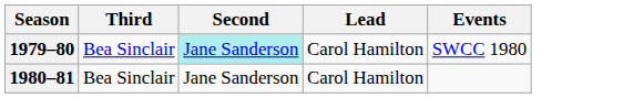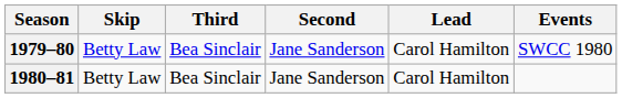+ column: Skip | Betty Law | Betty Law
1979–80 | Second: paleturquoise background -> no background
